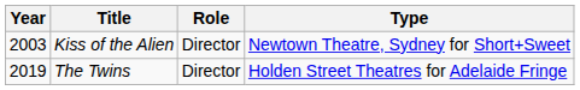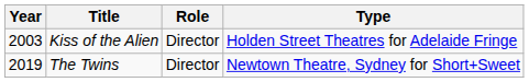Kiss of the Alien | Type: Newtown Theatre, Sydney for Short+Sweet -> Holden Street Theatres for Adelaide Fringe
The Twins | Type: Holden Street Theatres for Adelaide Fringe -> Newtown Theatre, Sydney for Short+Sweet
